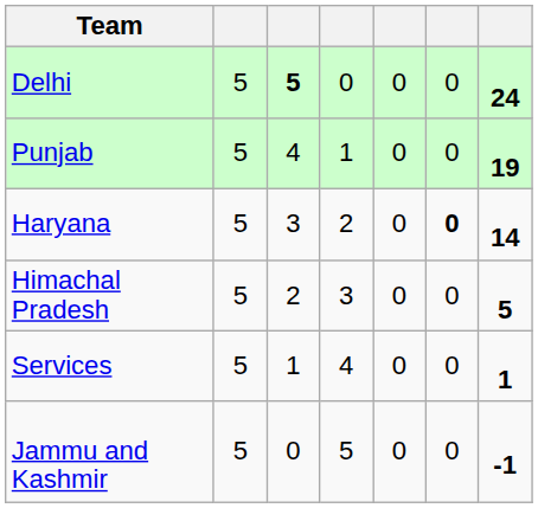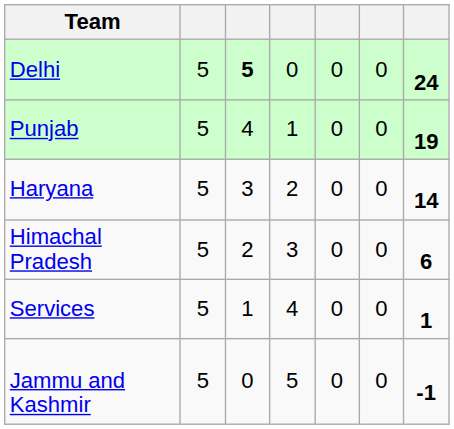Haryana | column 6: bold -> normal
Himachal Pradesh | column 7: 5 -> 6
